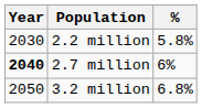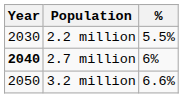2.2 million | %: 5.8% -> 5.5%
3.2 million | %: 6.8% -> 6.6%
